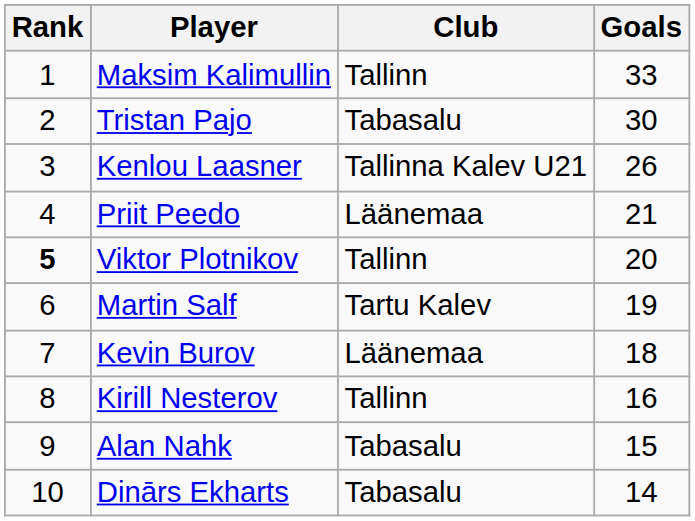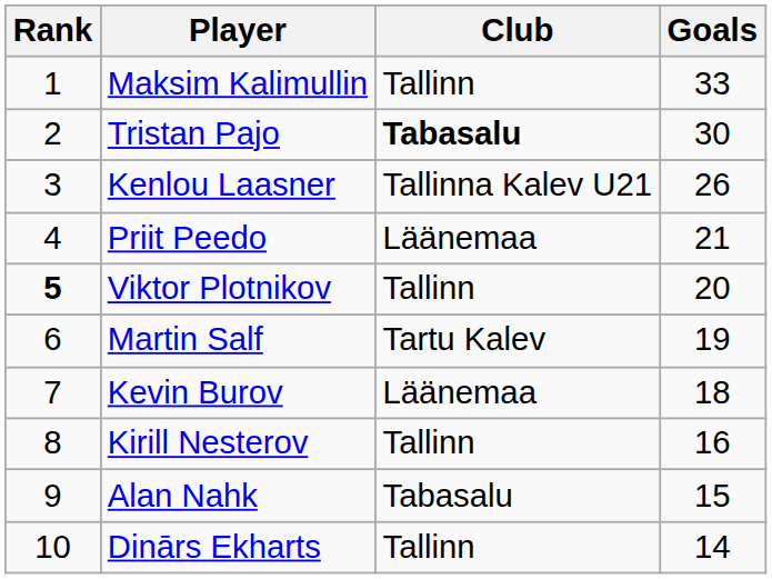Tristan Pajo | Club: normal -> bold
Dinārs Ekharts | Club: Tabasalu -> Tallinn
